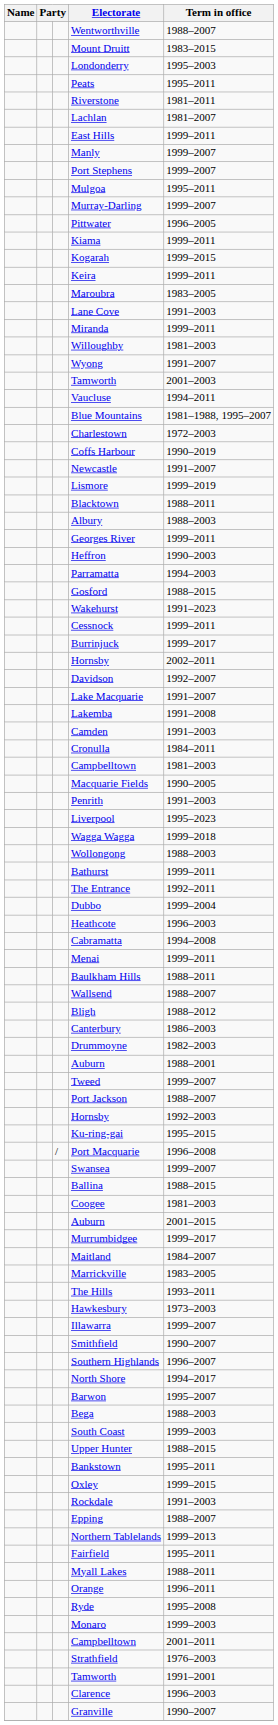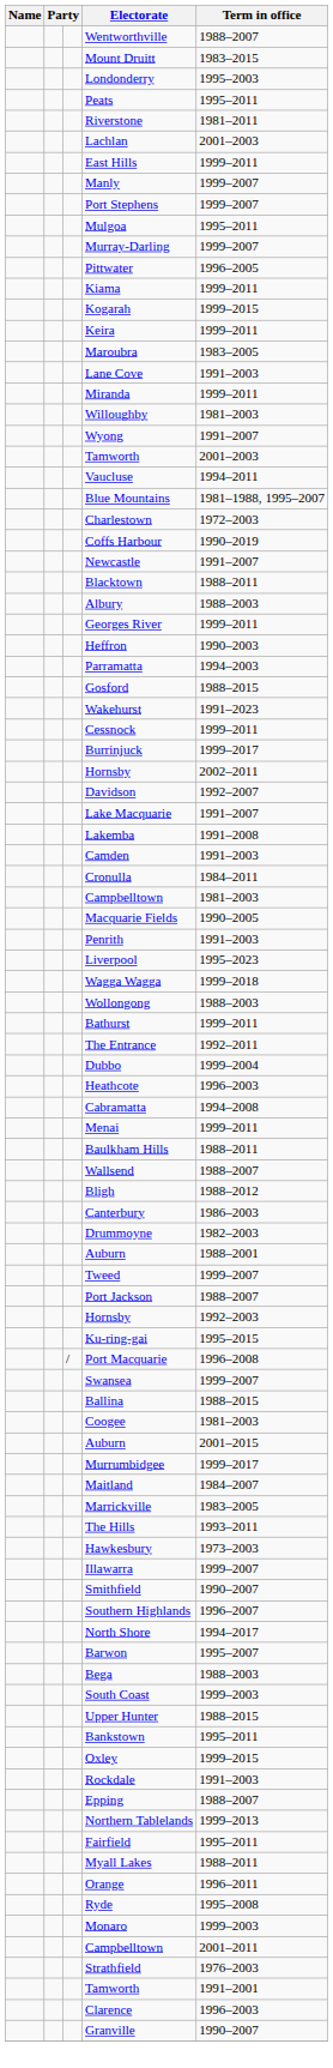Lachlan | Term in office: 1981–2007 -> 2001–2003
- row: Lismore | 1999–2019
